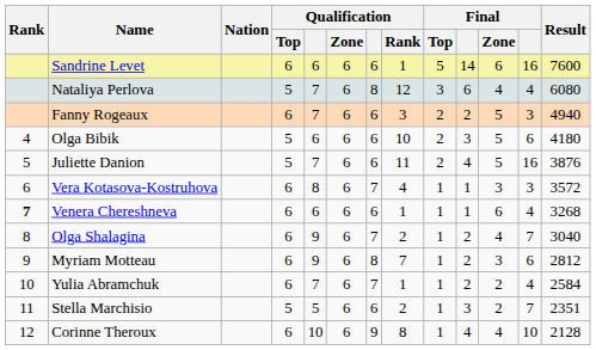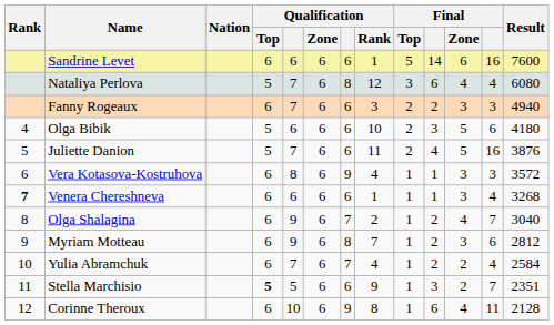Fanny Rogeaux | Final / Zone: 5 -> 3
Vera Kotasova-Kostruhova | column 7: 7 -> 9
Venera Chereshneva | Final / Zone: 6 -> 3
Yulia Abramchuk | Qualification / Rank: 1 -> 4
Stella Marchisio | Qualification / Top: normal -> bold
Stella Marchisio | Qualification / Rank: 2 -> 9
Corinne Theroux | column 10: 4 -> 6
Corinne Theroux | column 12: 10 -> 11
